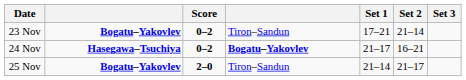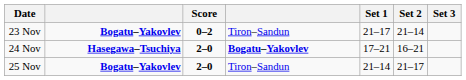23 Nov | Set 1: 17–21 -> 21–17
24 Nov | Score: 0–2 -> 2–0
24 Nov | Set 1: 21–17 -> 17–21
